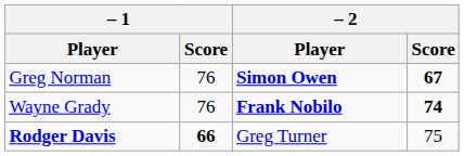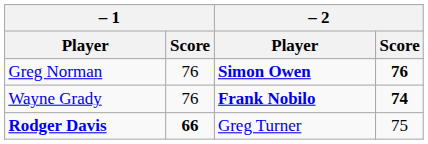Greg Norman | – 2 / Score: 67 -> 76
